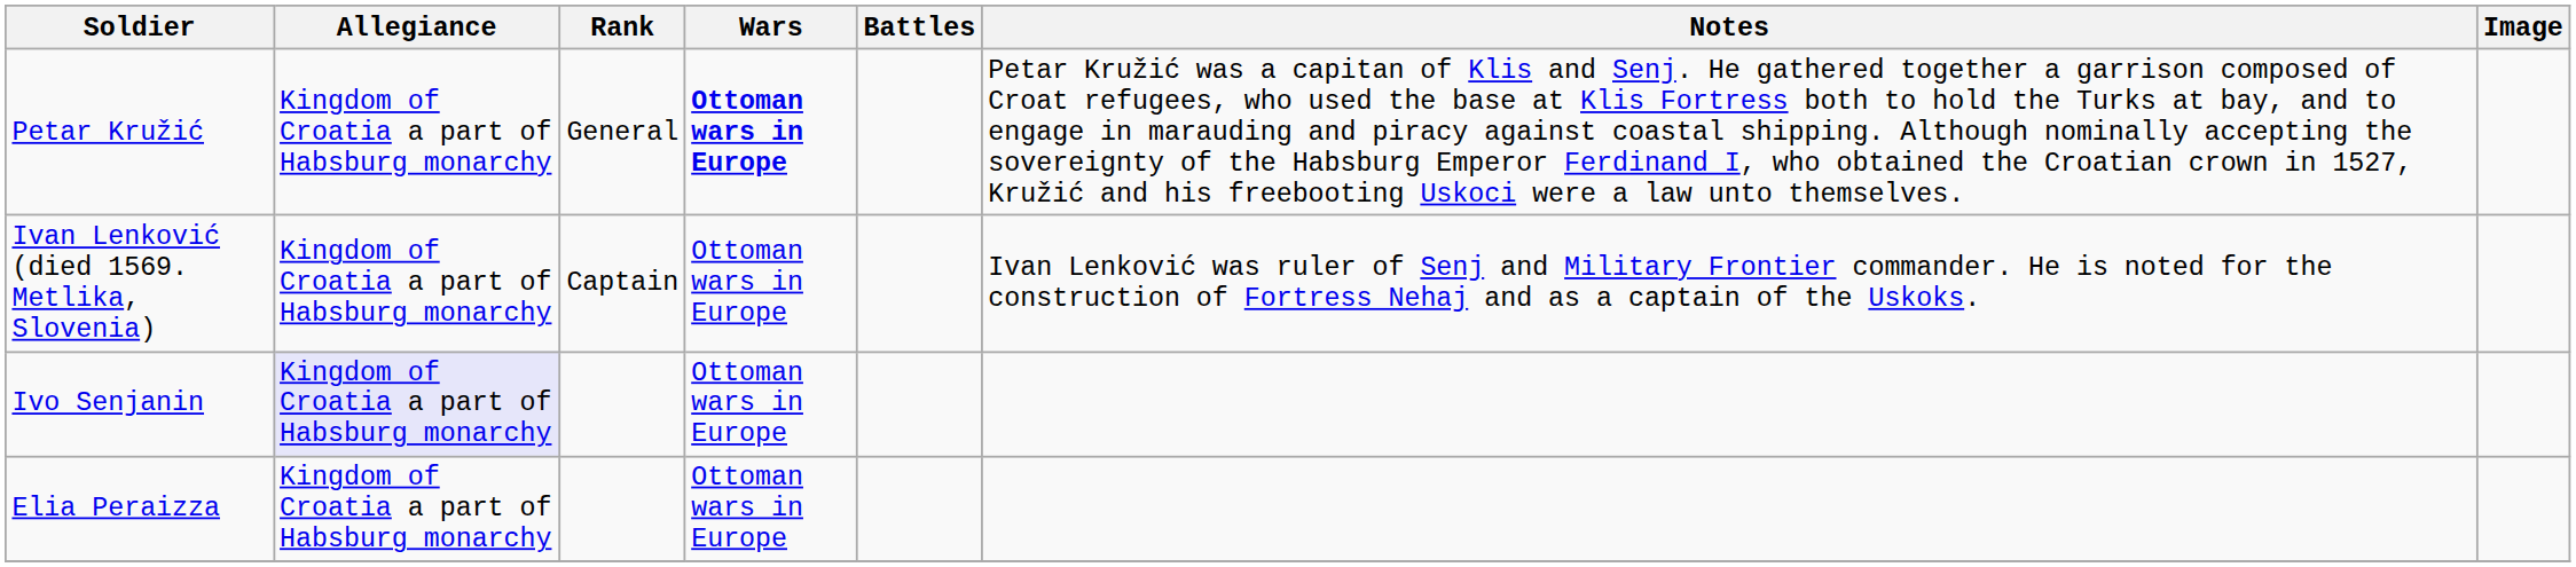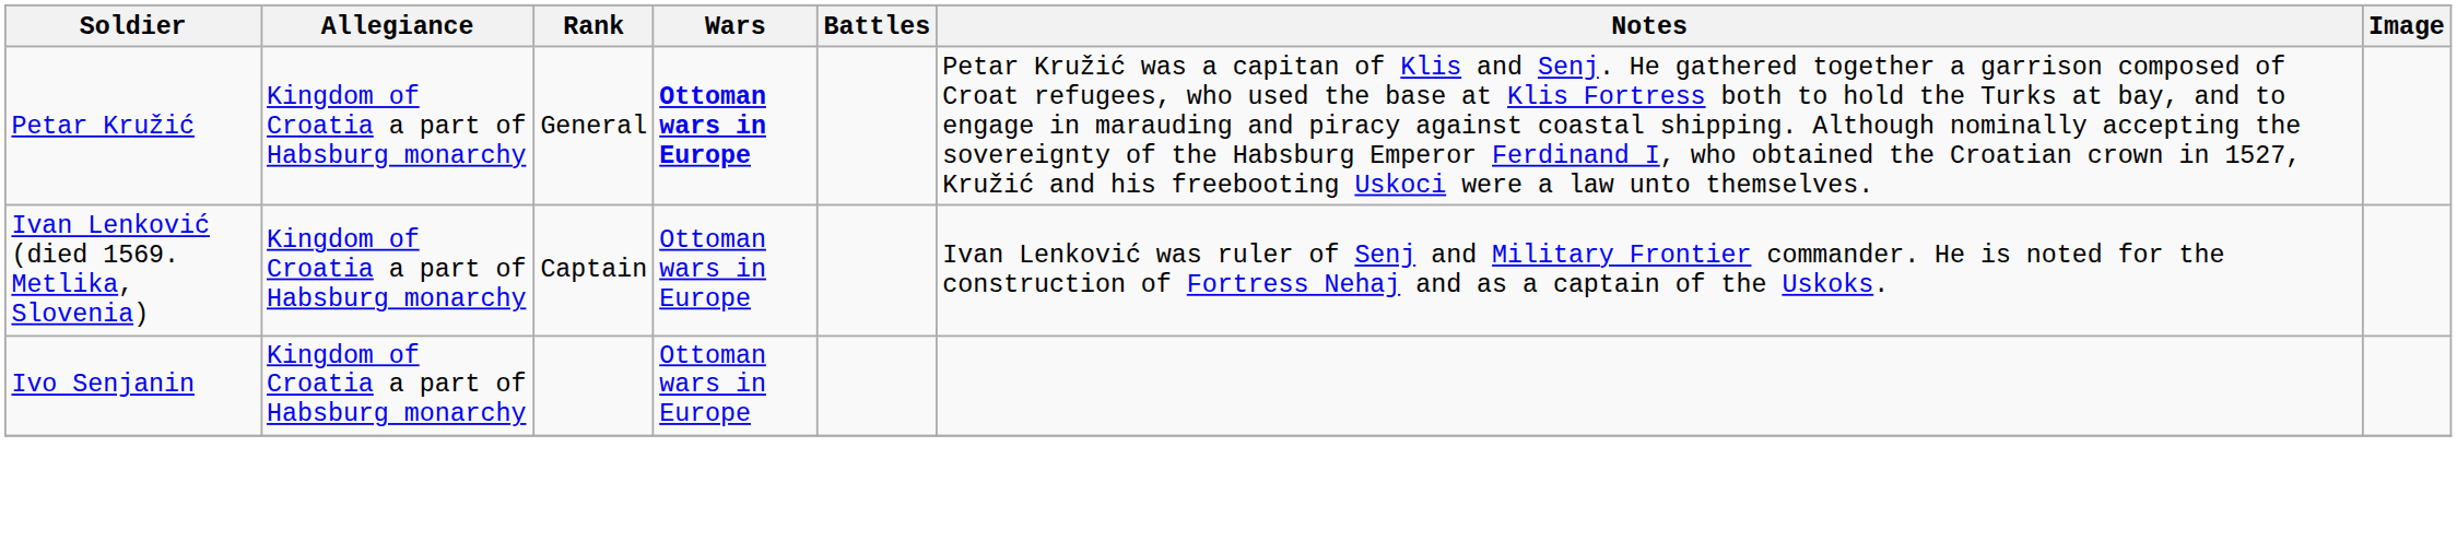Ivo Senjanin | Allegiance: lavender background -> no background
- row: Elia Peraizza | Kingdom of Croatia a part of Habsburg monarchy | Ottoman wars in Europe
